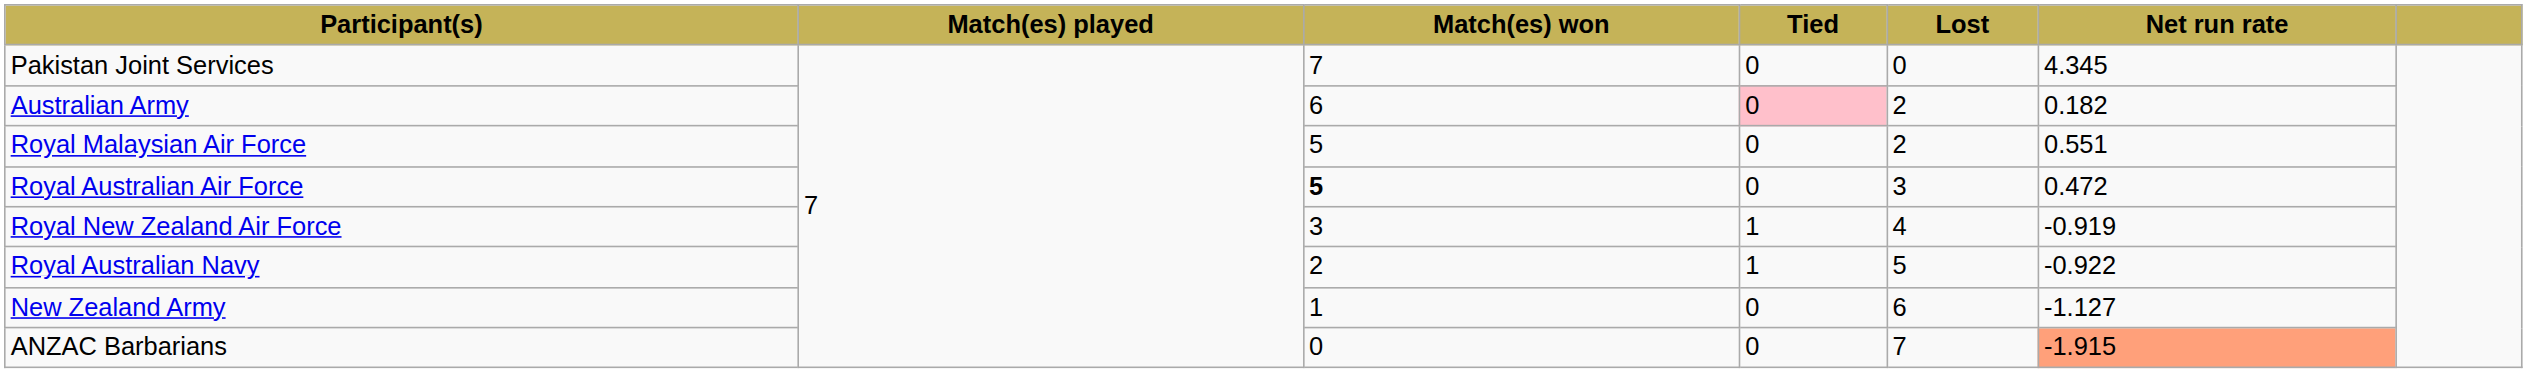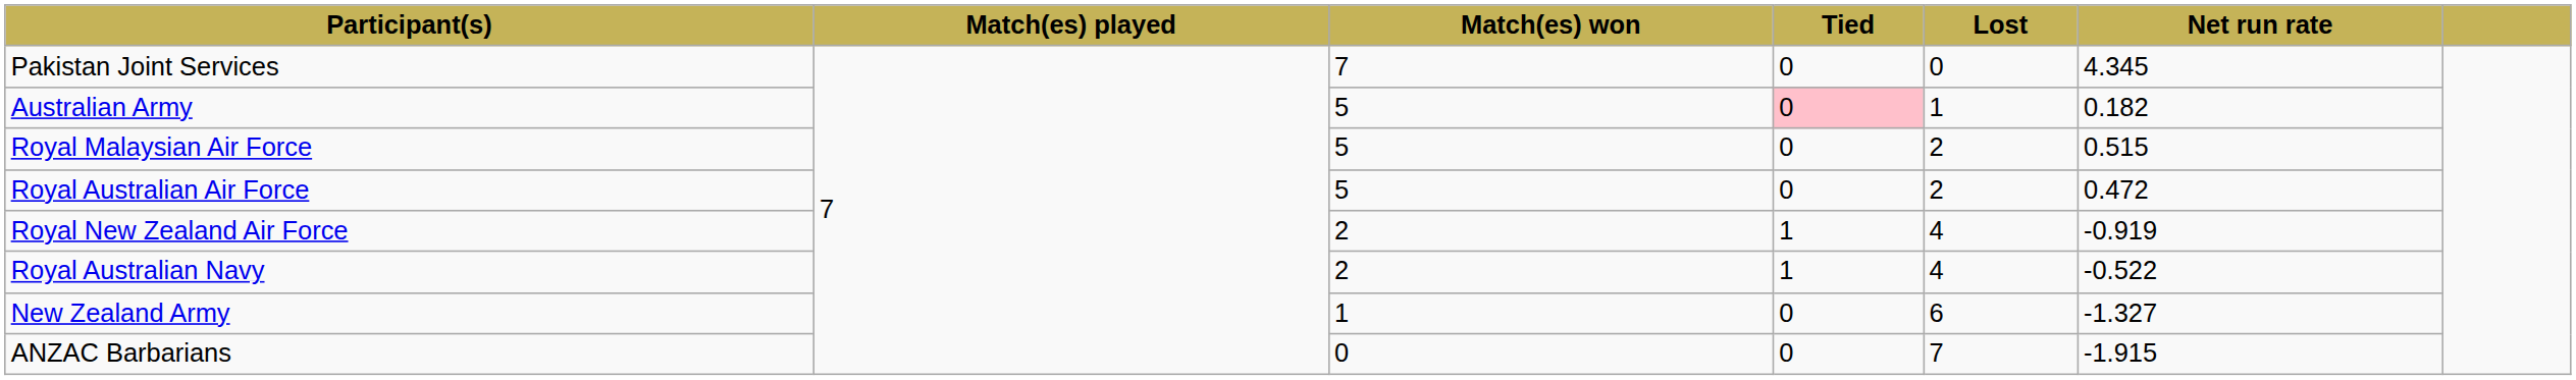Australian Army | Match(es) won: 6 -> 5
Australian Army | Lost: 2 -> 1
Royal Malaysian Air Force | Net run rate: 0.551 -> 0.515
Royal Australian Air Force | Match(es) won: bold -> normal
Royal Australian Air Force | Lost: 3 -> 2
Royal New Zealand Air Force | Match(es) won: 3 -> 2
Royal Australian Navy | Lost: 5 -> 4
Royal Australian Navy | Net run rate: -0.922 -> -0.522
New Zealand Army | Net run rate: -1.127 -> -1.327
ANZAC Barbarians | Net run rate: lightsalmon background -> no background
